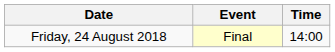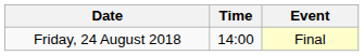columns swapped: Time <-> Event
